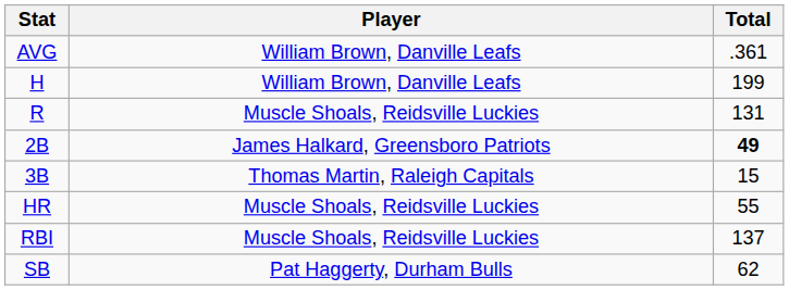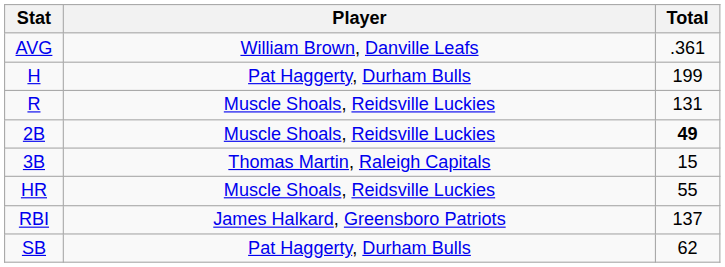H | Player: William Brown, Danville Leafs -> Pat Haggerty, Durham Bulls
2B | Player: James Halkard, Greensboro Patriots -> Muscle Shoals, Reidsville Luckies
RBI | Player: Muscle Shoals, Reidsville Luckies -> James Halkard, Greensboro Patriots
